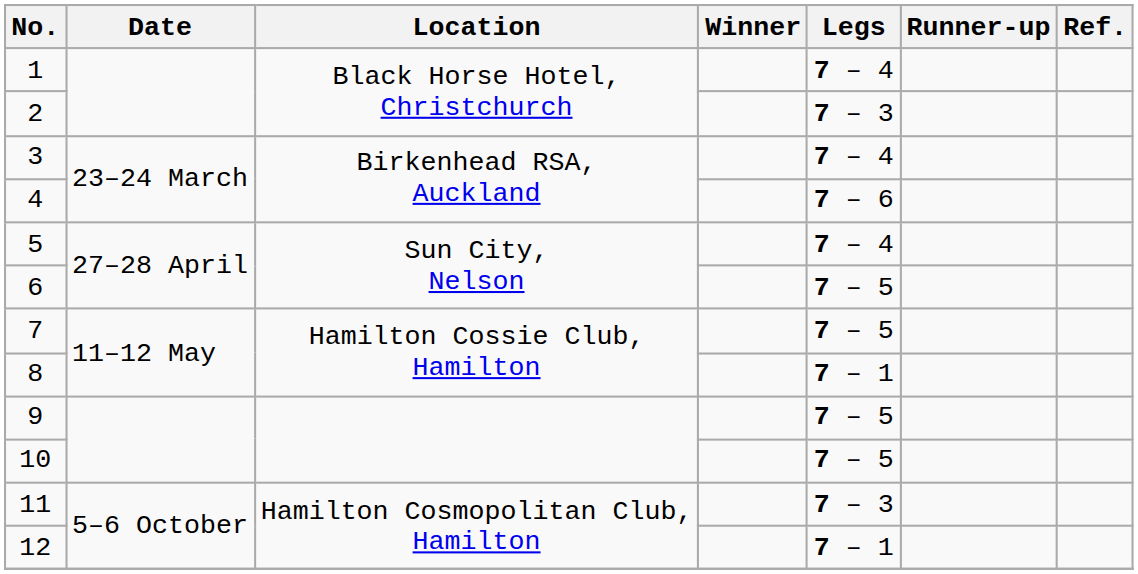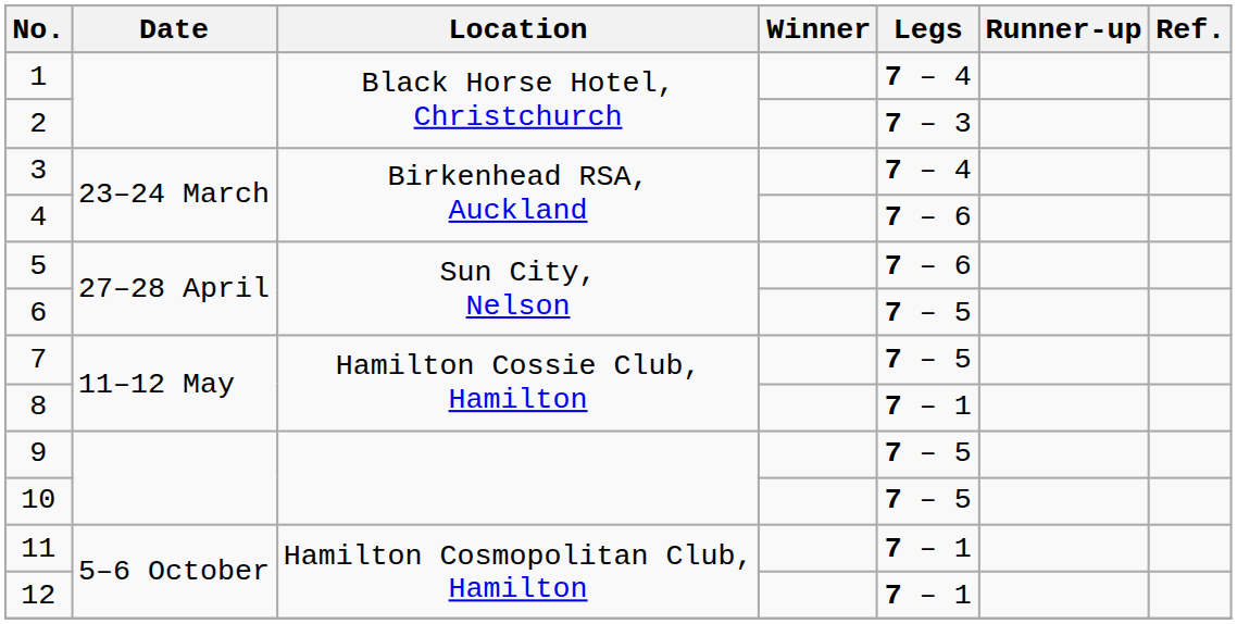5 | Legs: 7 – 4 -> 7 – 6
11 | Legs: 7 – 3 -> 7 – 1
